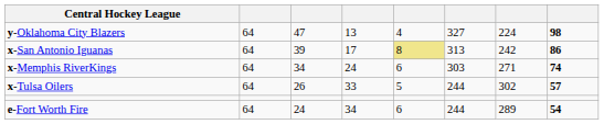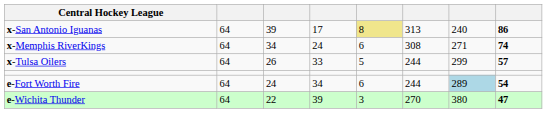- row: y-Oklahoma City Blazers | 64 | 47 | 13 | 4 | 327 | 224 | 98
x-San Antonio Iguanas | column 7: 242 -> 240
x-Memphis RiverKings | column 6: 303 -> 308
x-Tulsa Oilers | column 7: 302 -> 299
e-Fort Worth Fire | column 7: no background -> lightblue background
+ row: e-Wichita Thunder | 64 | 22 | 39 | 3 | 270 | 380 | 47
